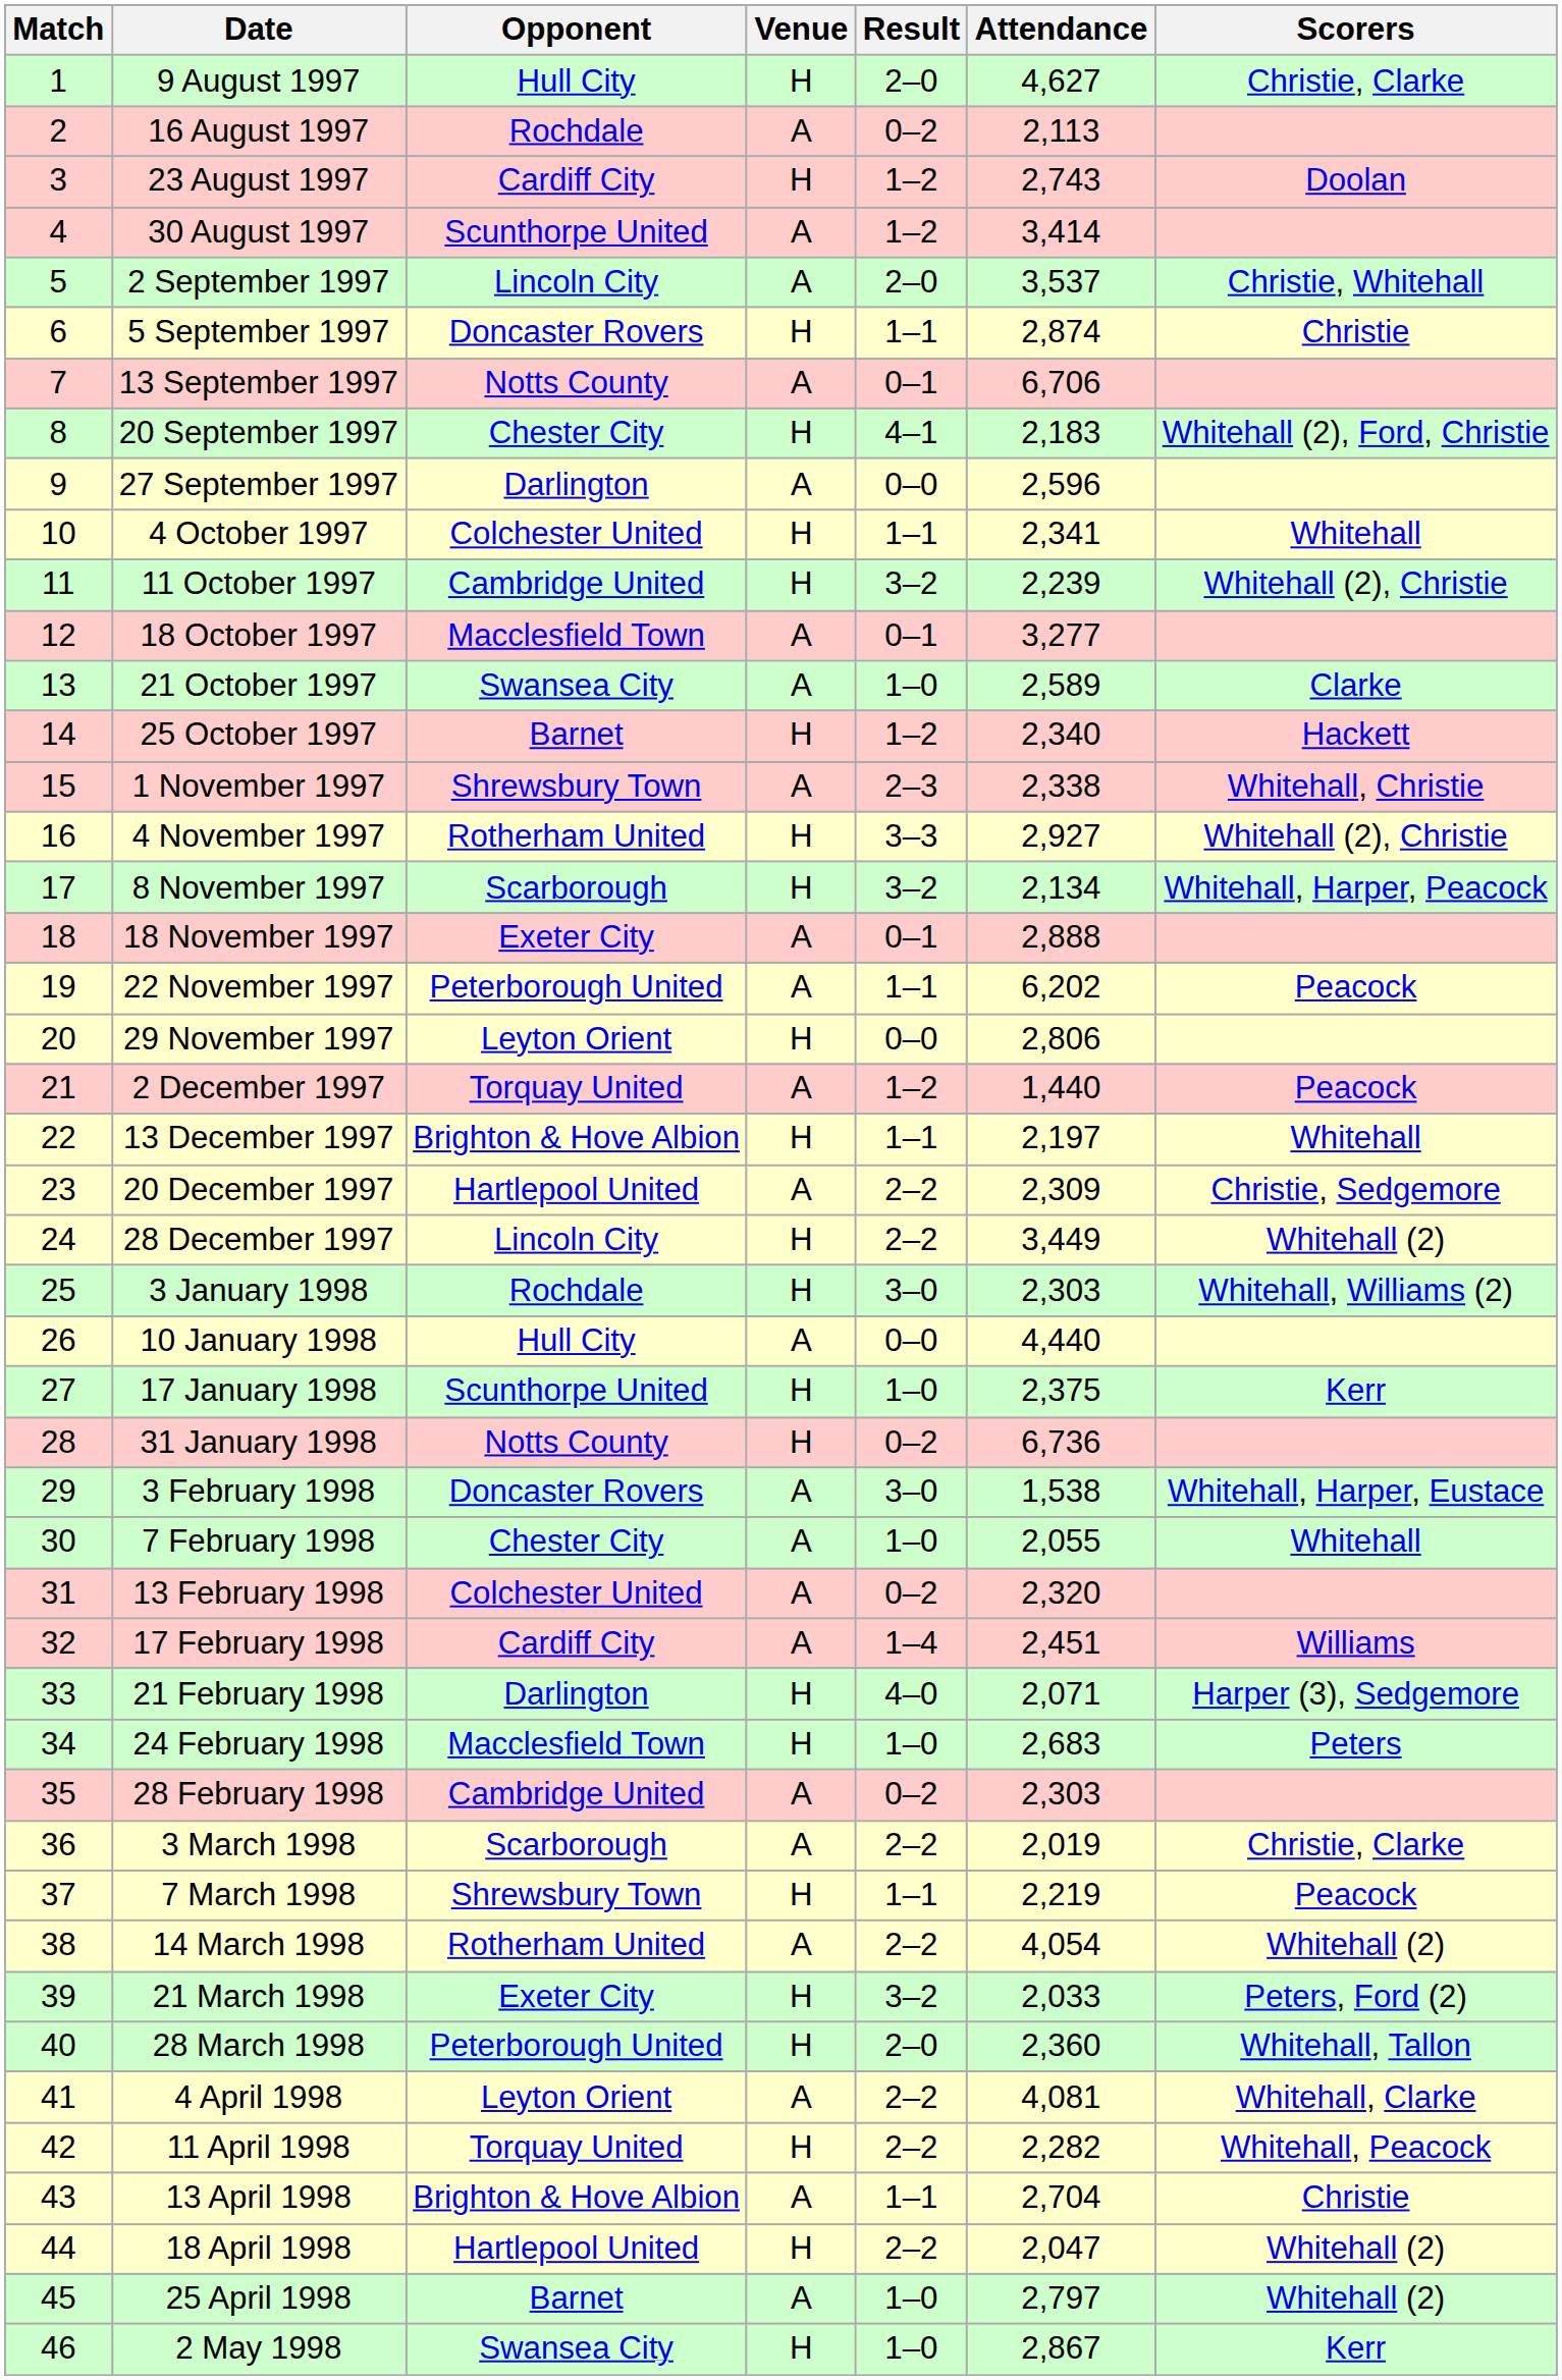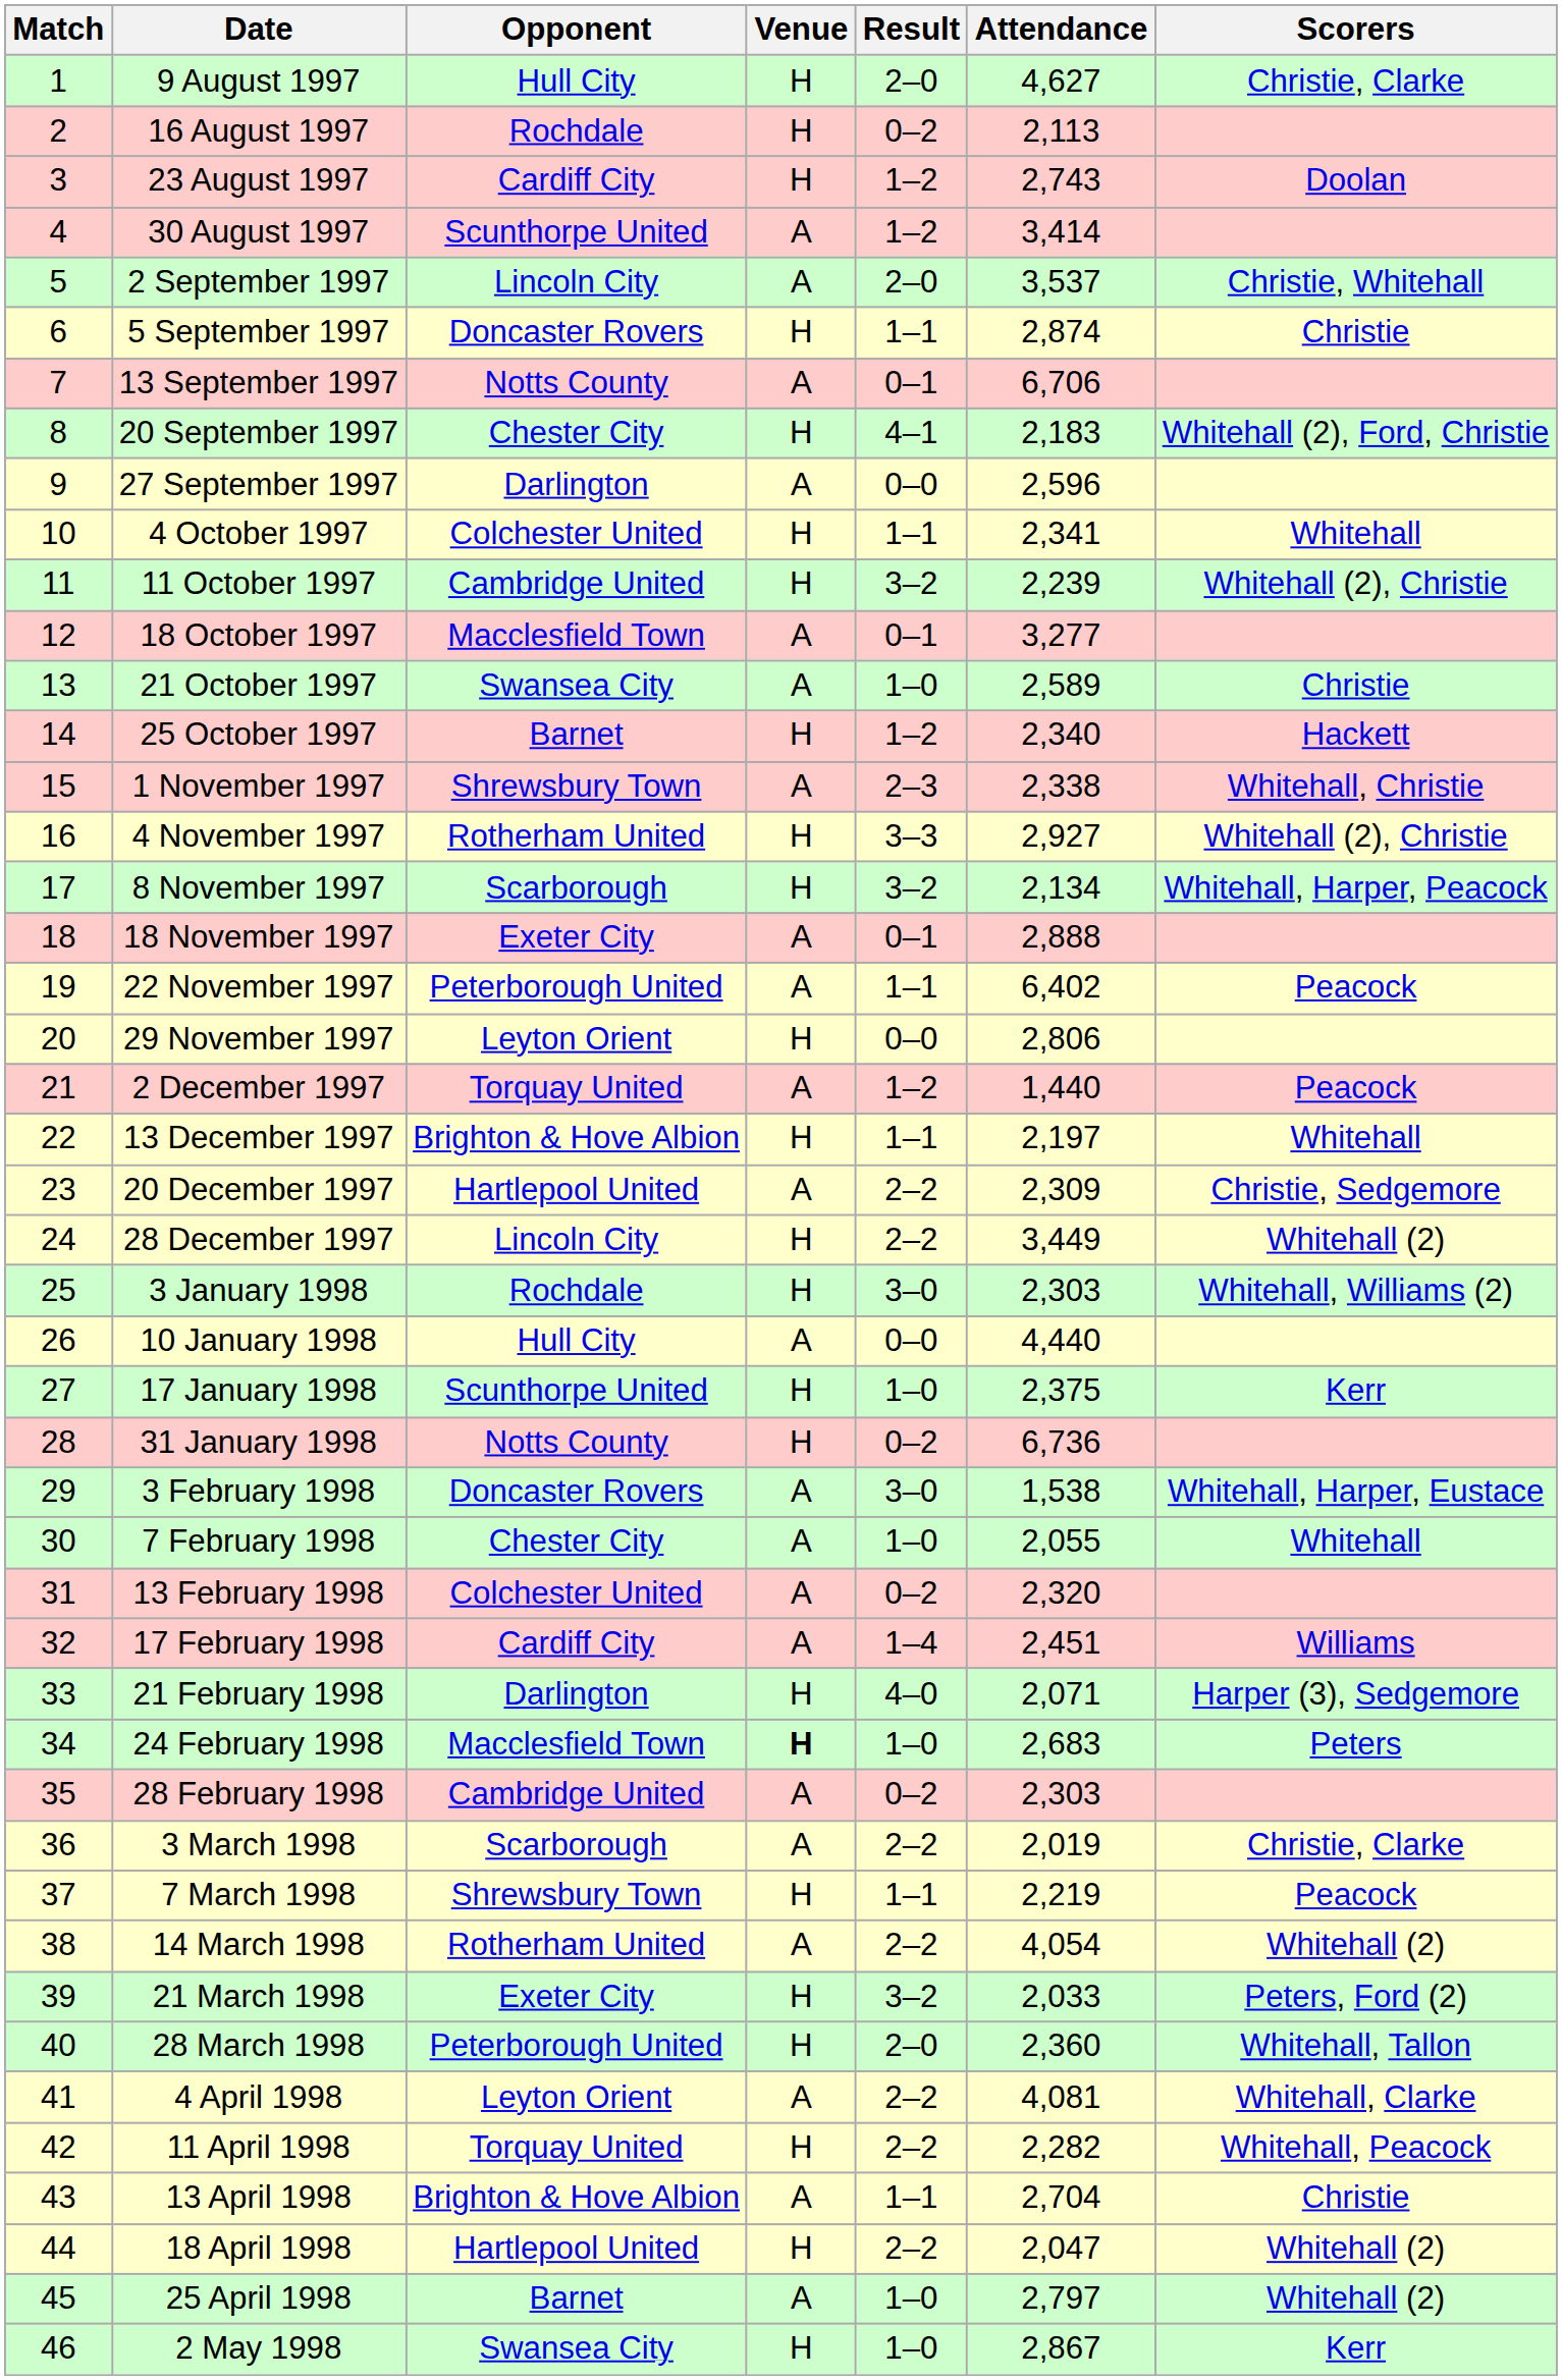16 August 1997 | Venue: A -> H
21 October 1997 | Scorers: Clarke -> Christie
22 November 1997 | Attendance: 6,202 -> 6,402
24 February 1998 | Venue: normal -> bold
